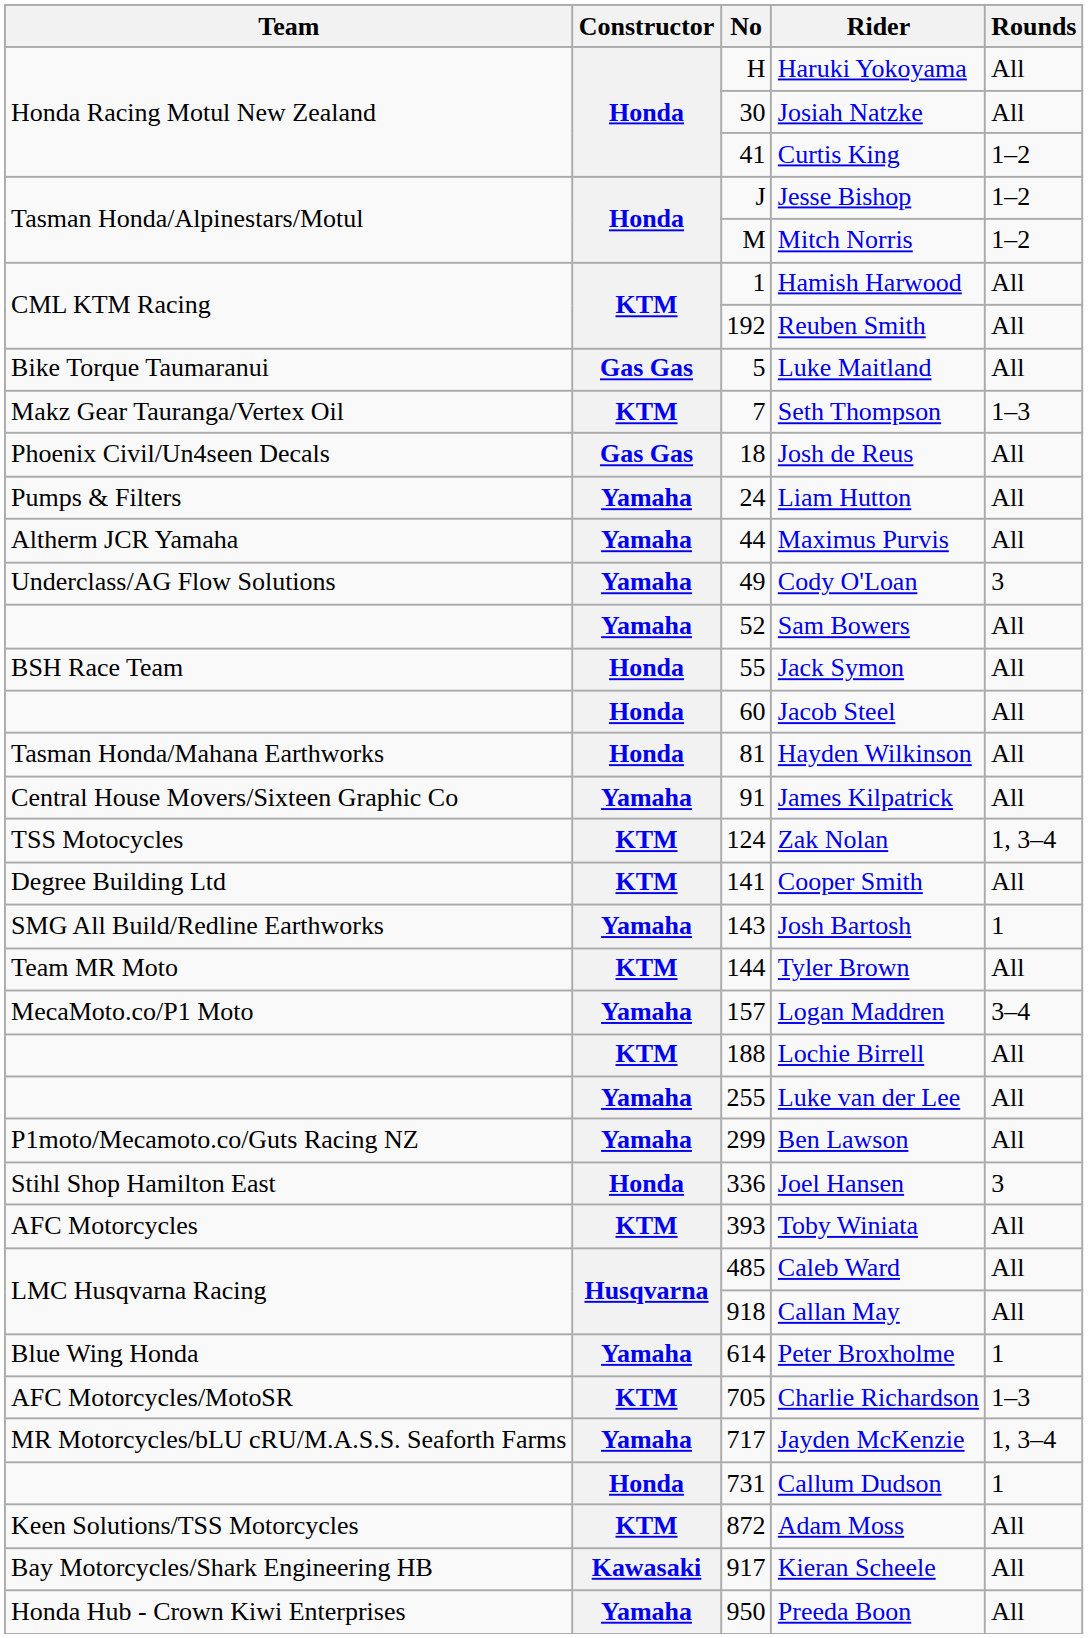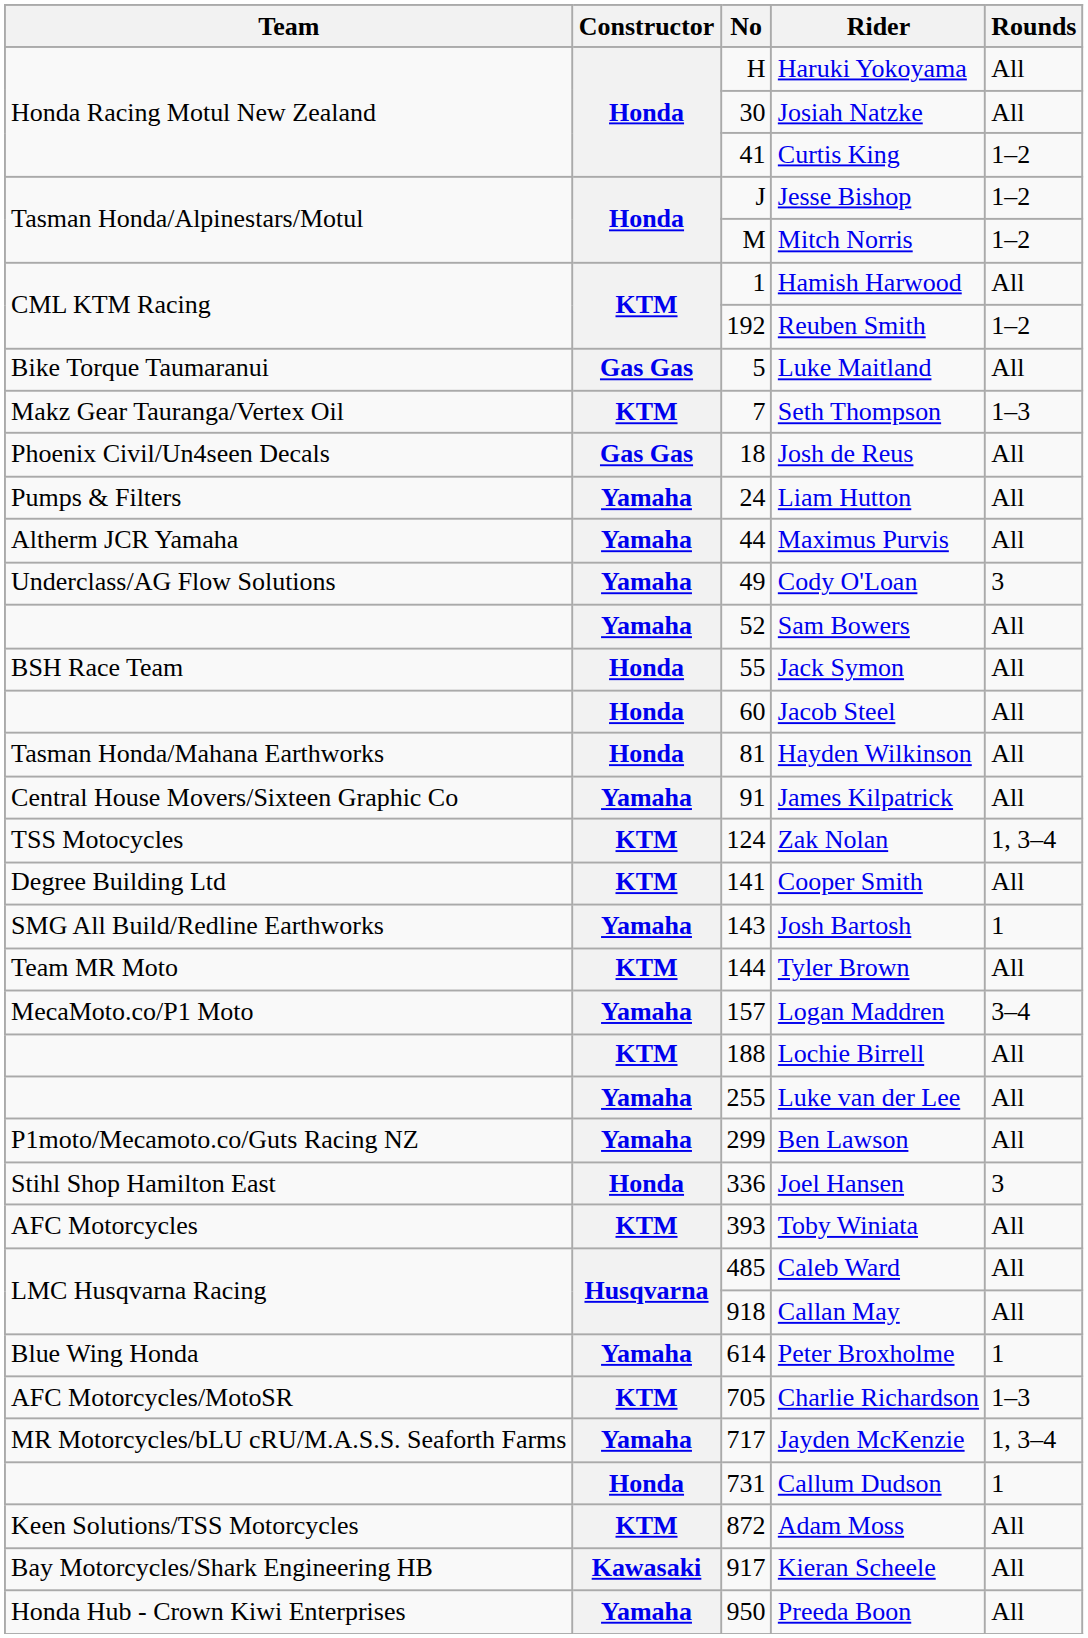Reuben Smith | Rounds: All -> 1–2
